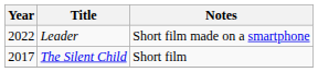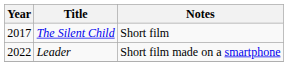rows swapped: The Silent Child <-> Leader
